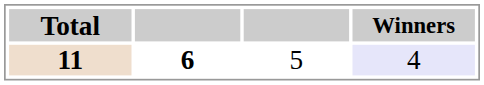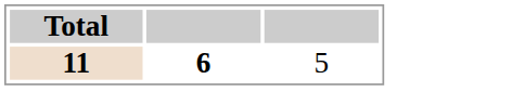- column: Winners | 4
